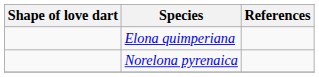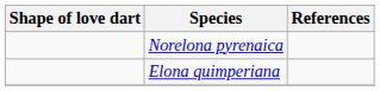rows swapped: Elona quimperiana <-> Norelona pyrenaica
